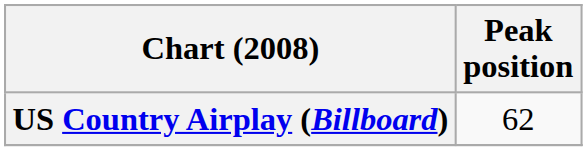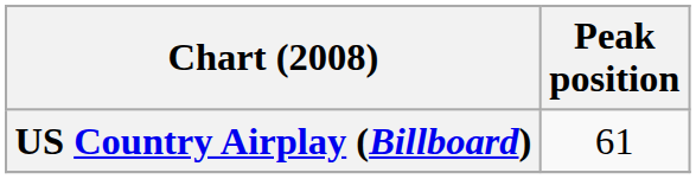US Country Airplay (Billboard) | Peak position: 62 -> 61
